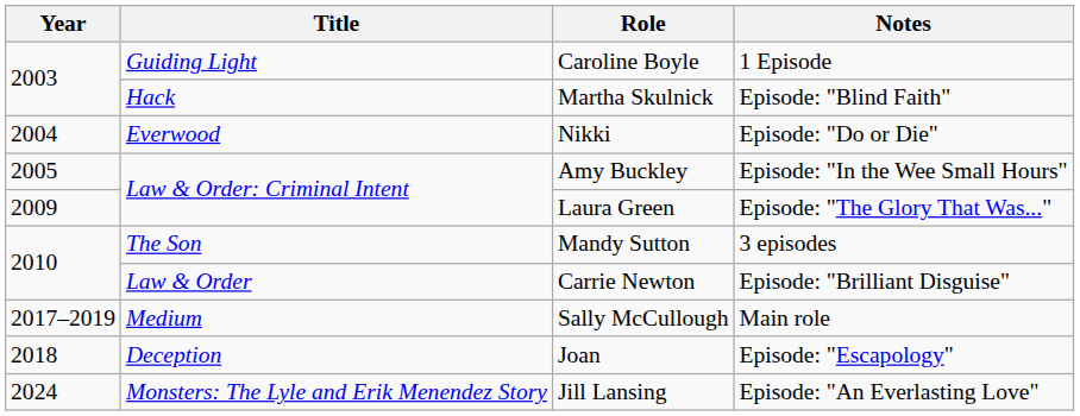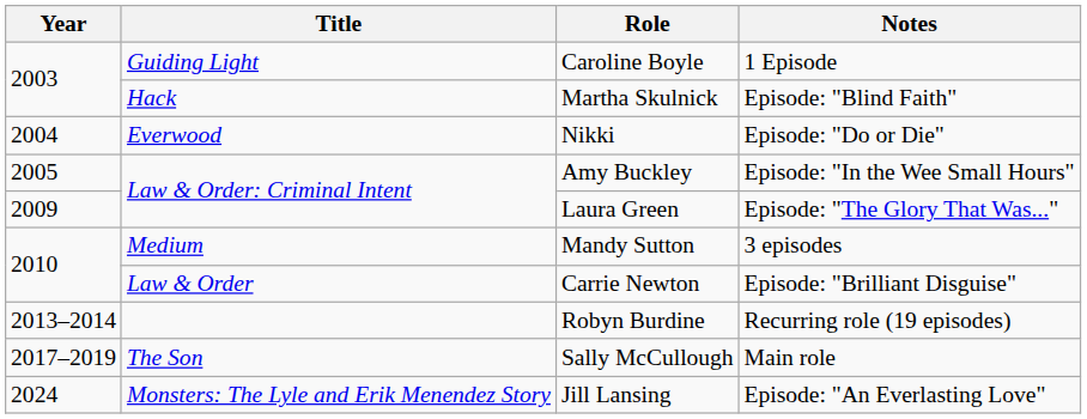Mandy Sutton | Title: The Son -> Medium
+ row: 2013–2014 | Robyn Burdine | Recurring role (19 episodes)
Sally McCullough | Title: Medium -> The Son
- row: 2018 | Deception | Joan | Episode: "Escapology"
